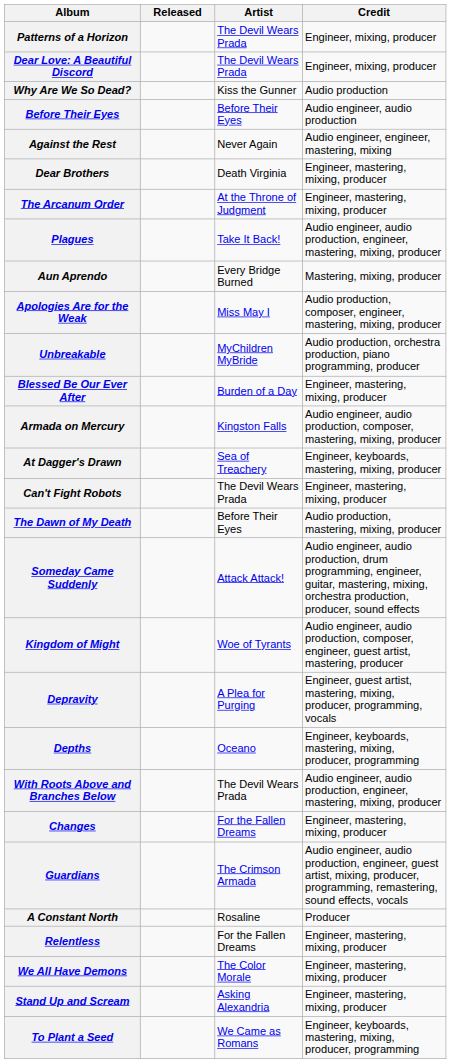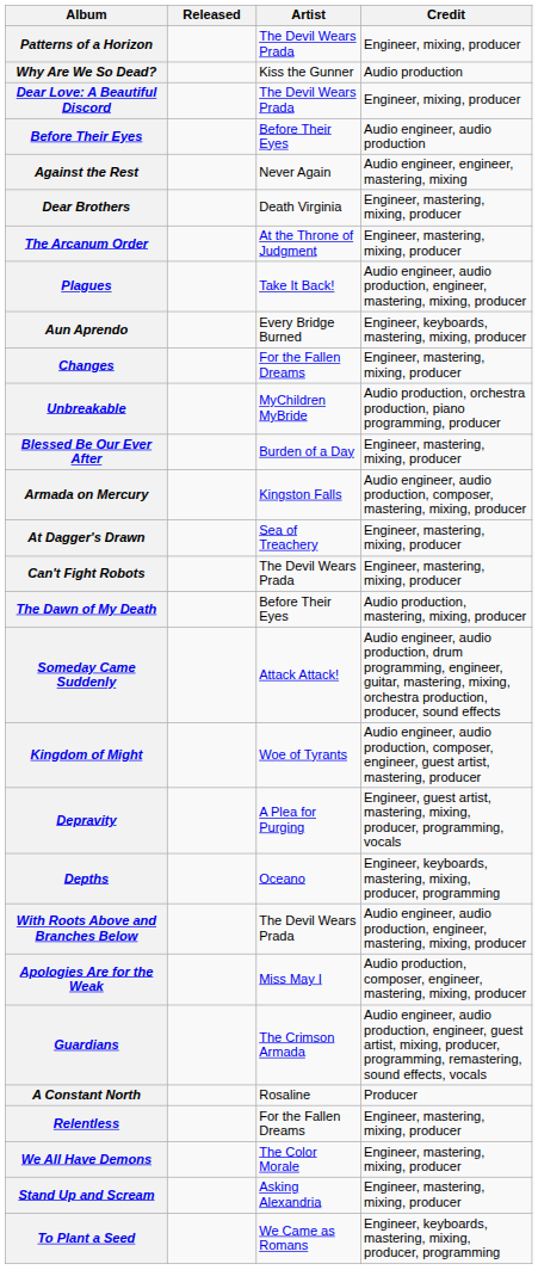rows swapped: Dear Love: A Beautiful Discord <-> Why Are We So Dead?
Aun Aprendo | Credit: Mastering, mixing, producer -> Engineer, keyboards, mastering, mixing, producer
rows swapped: Changes <-> Apologies Are for the Weak
At Dagger's Drawn | Credit: Engineer, keyboards, mastering, mixing, producer -> Engineer, mastering, mixing, producer
